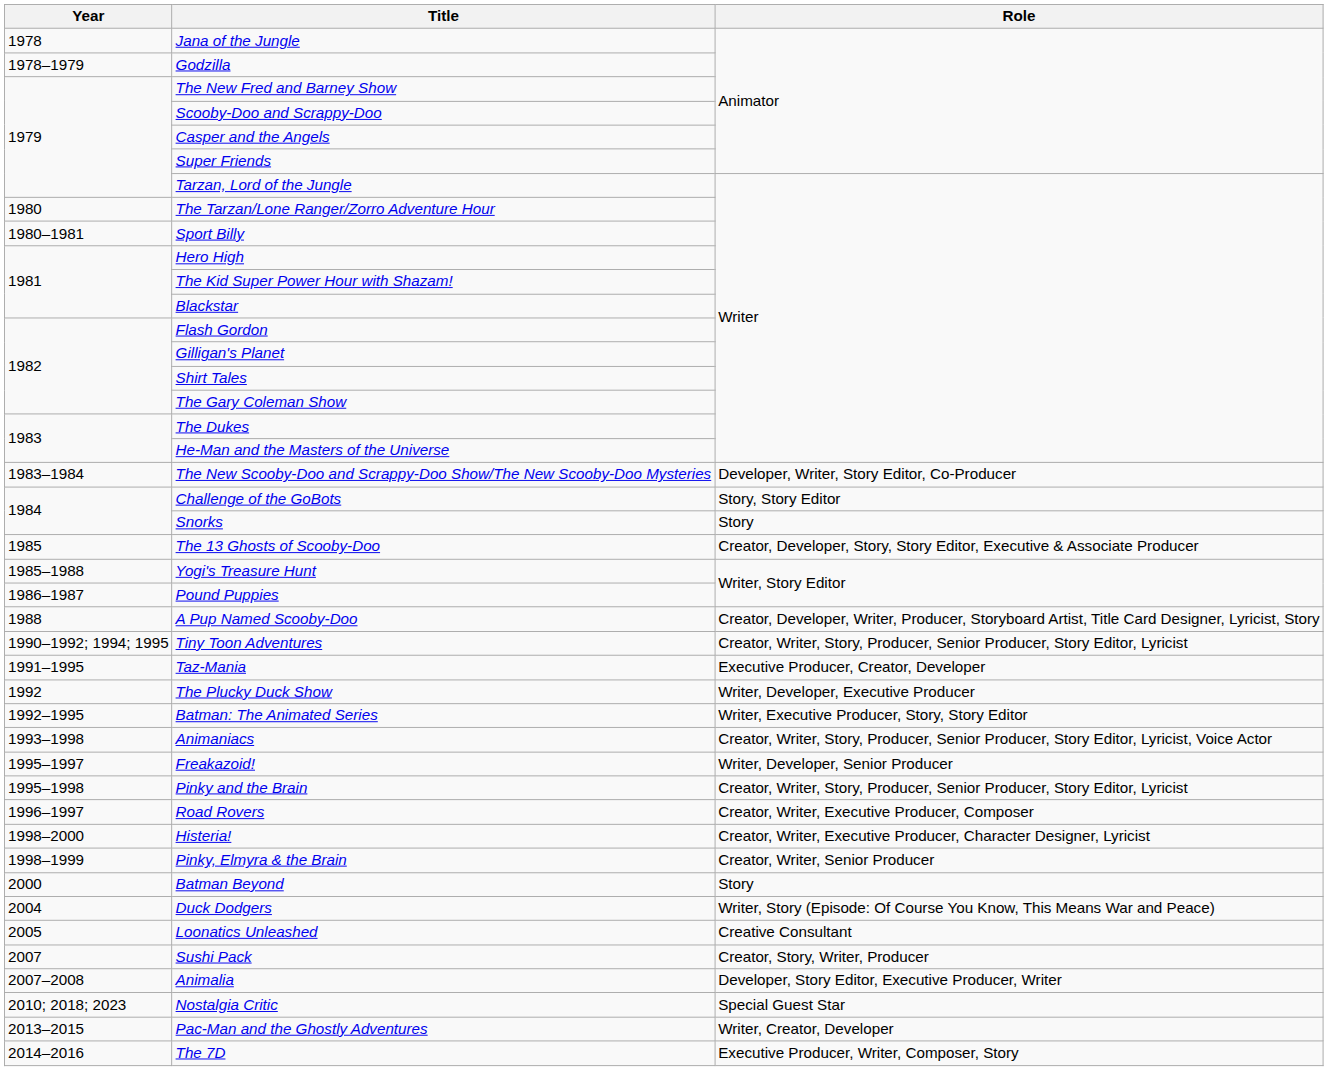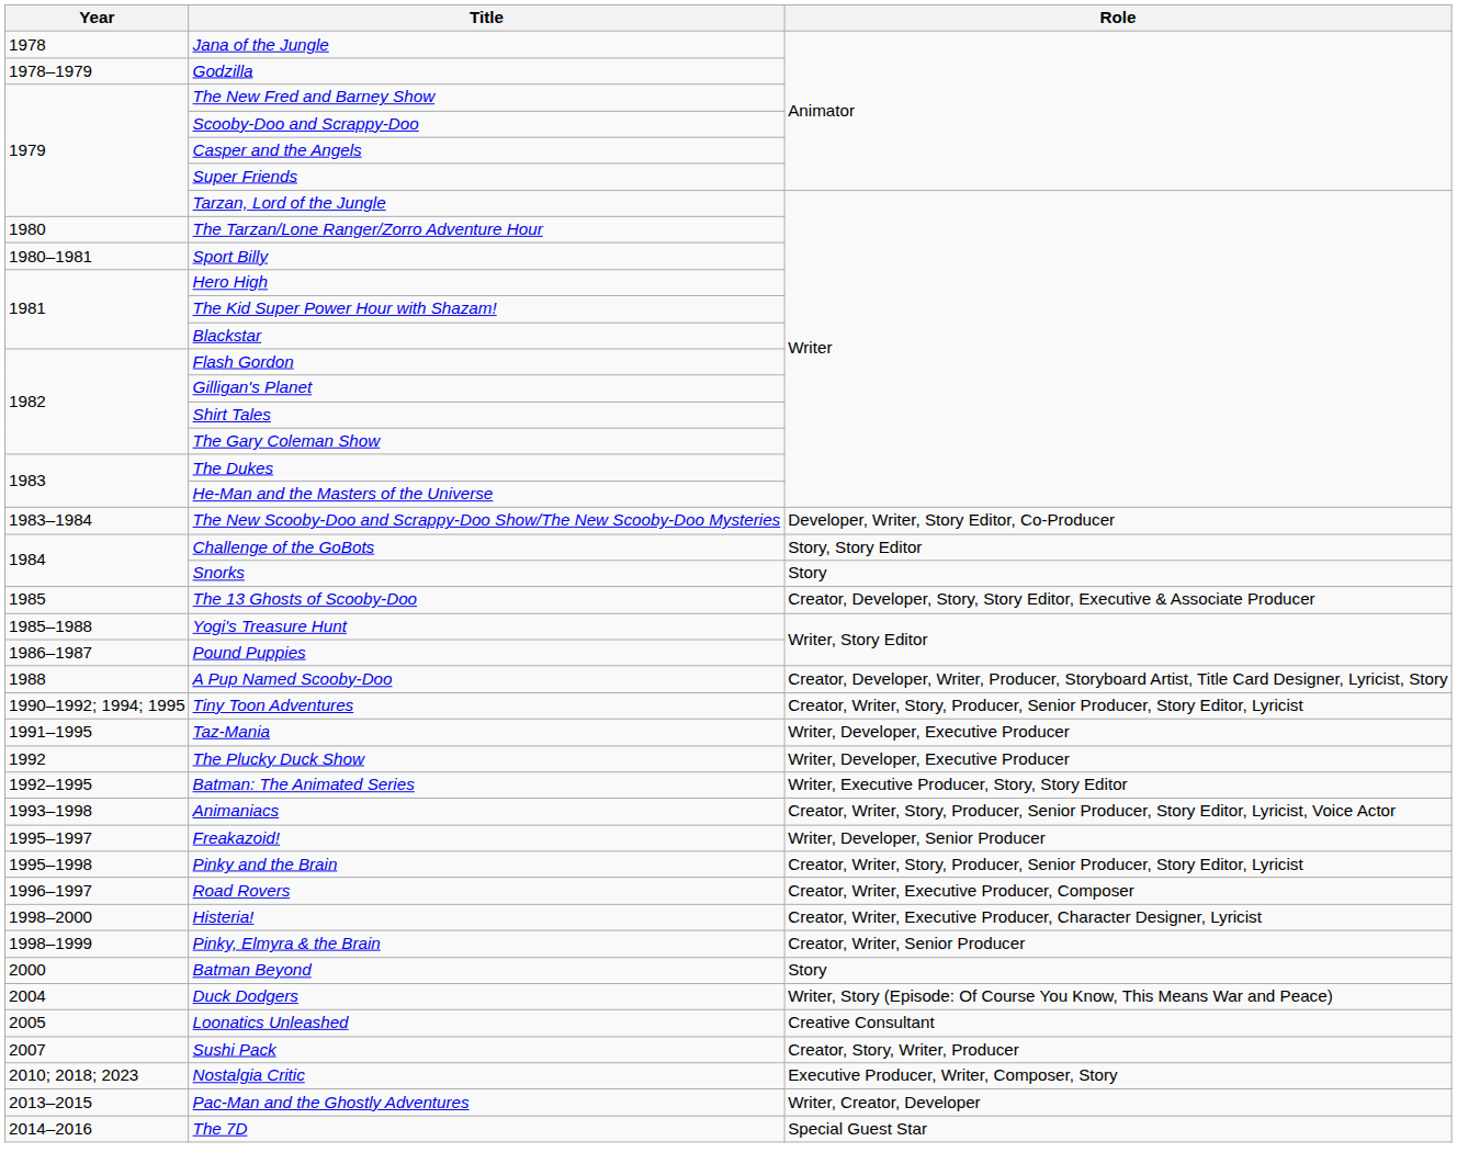Taz-Mania | Role: Executive Producer, Creator, Developer -> Writer, Developer, Executive Producer
- row: 2007–2008 | Animalia | Developer, Story Editor, Executive Producer, Writer
Nostalgia Critic | Role: Special Guest Star -> Executive Producer, Writer, Composer, Story
The 7D | Role: Executive Producer, Writer, Composer, Story -> Special Guest Star
